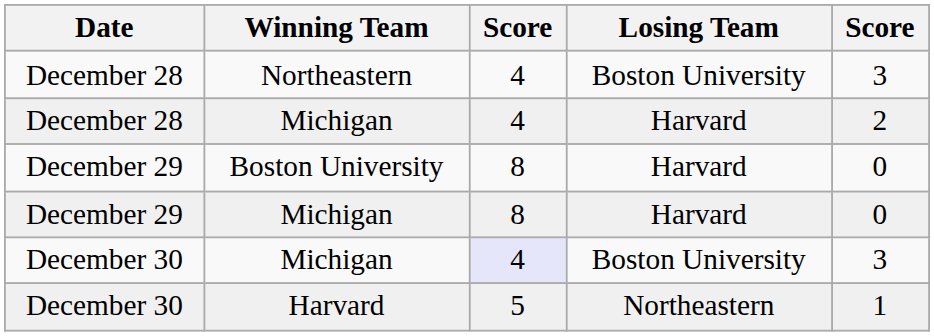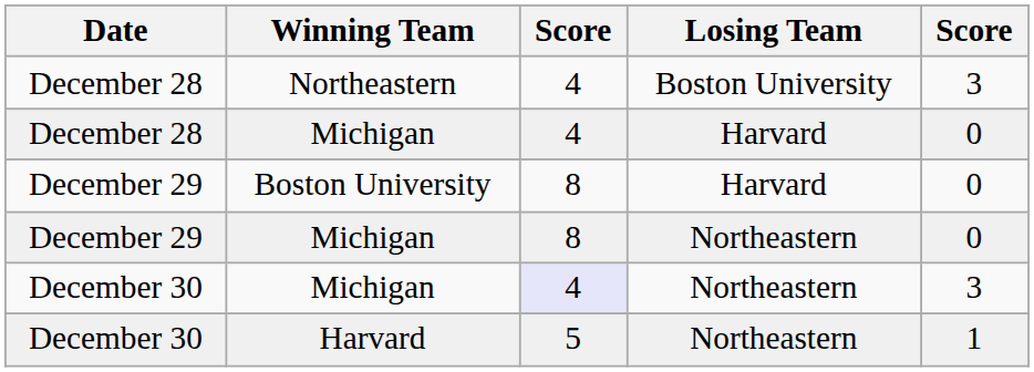December 28 / Michigan | column 5: 2 -> 0
December 29 / Michigan | Losing Team: Harvard -> Northeastern
December 30 / Michigan | Losing Team: Boston University -> Northeastern
